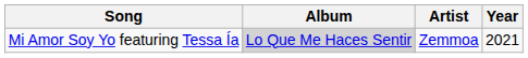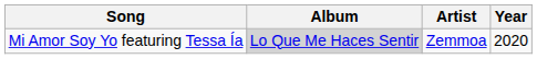Mi Amor Soy Yo featuring Tessa Ía | Year: 2021 -> 2020
